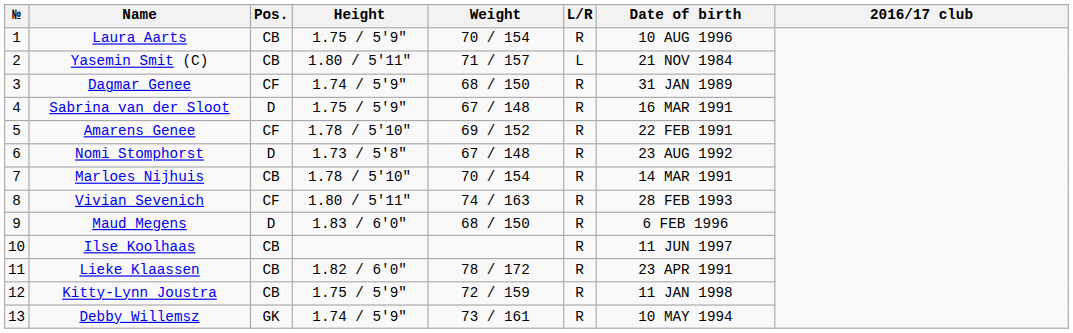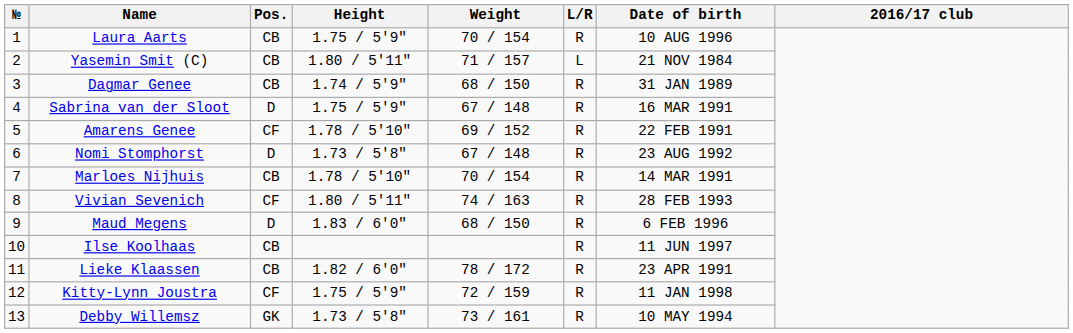Dagmar Genee | Pos.: CF -> CB
Kitty-Lynn Joustra | Pos.: CB -> CF
Debby Willemsz | Height: 1.74 / 5'9" -> 1.73 / 5'8"
